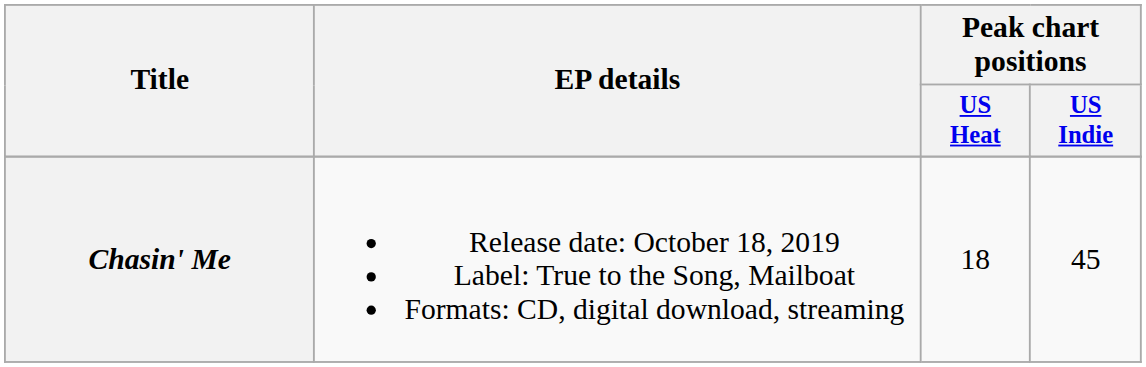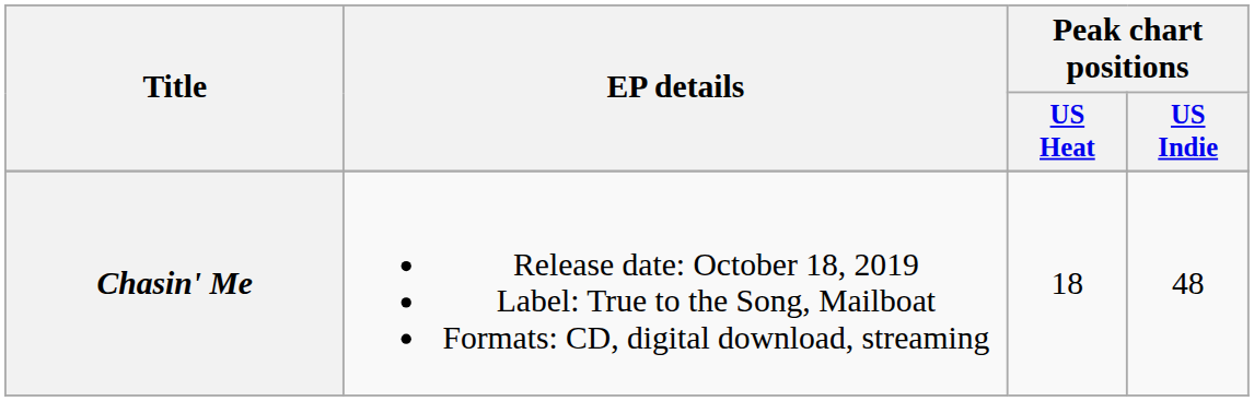Chasin' Me | Peak chart positions / US Indie: 45 -> 48
